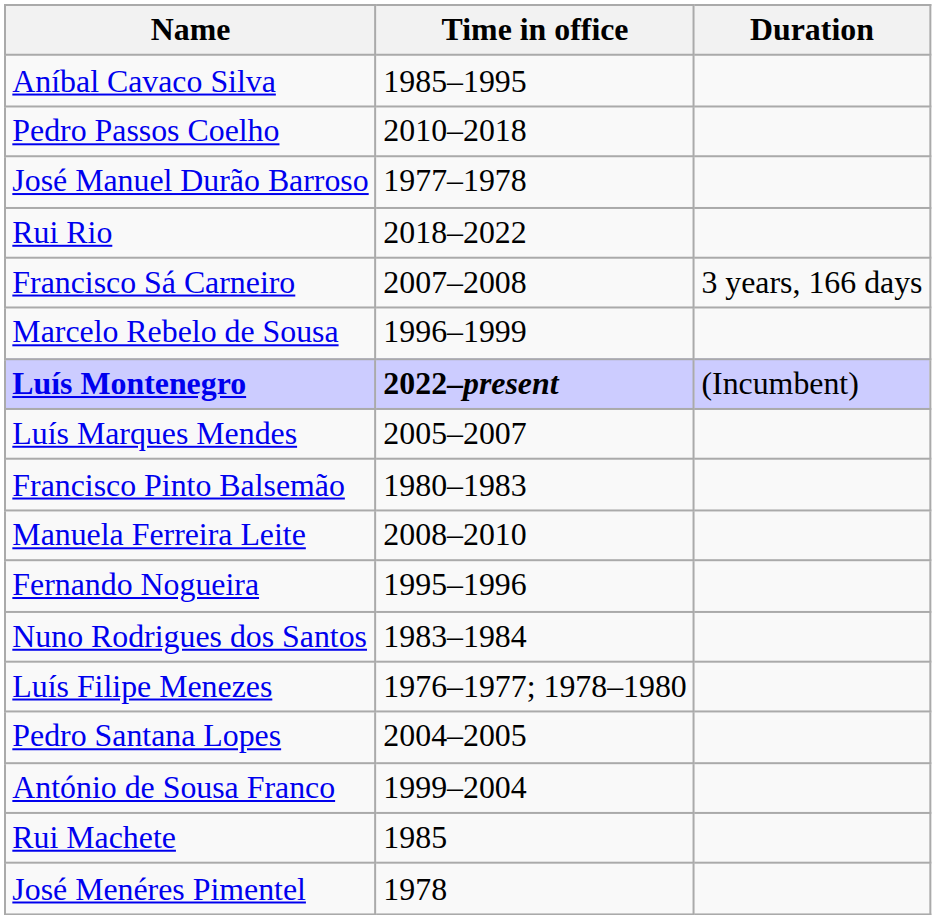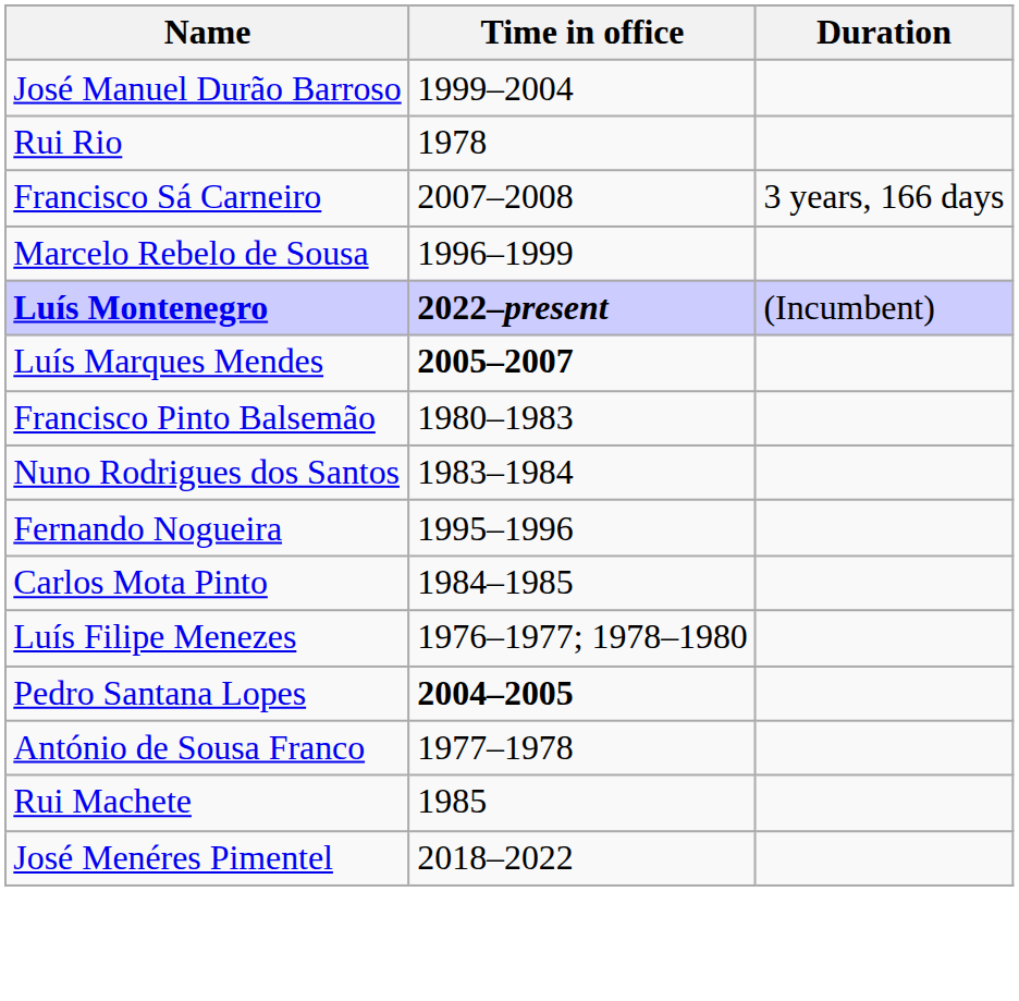- row: Aníbal Cavaco Silva | 1985–1995
- row: Pedro Passos Coelho | 2010–2018
José Manuel Durão Barroso | Time in office: 1977–1978 -> 1999–2004
Rui Rio | Time in office: 2018–2022 -> 1978
Luís Marques Mendes | Time in office: normal -> bold
- row: Manuela Ferreira Leite | 2008–2010
rows swapped: Fernando Nogueira <-> Nuno Rodrigues dos Santos
+ row: Carlos Mota Pinto | 1984–1985
Pedro Santana Lopes | Time in office: normal -> bold
António de Sousa Franco | Time in office: 1999–2004 -> 1977–1978
José Menéres Pimentel | Time in office: 1978 -> 2018–2022
